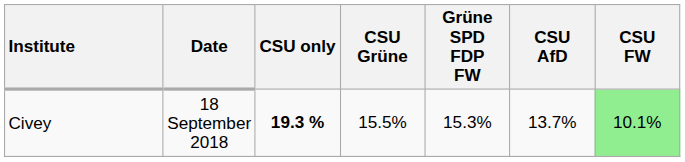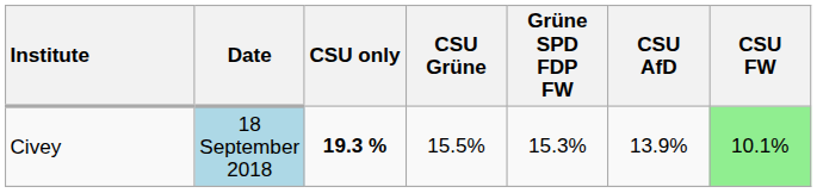Civey | Date: no background -> lightblue background
Civey | CSU AfD: 13.7% -> 13.9%
